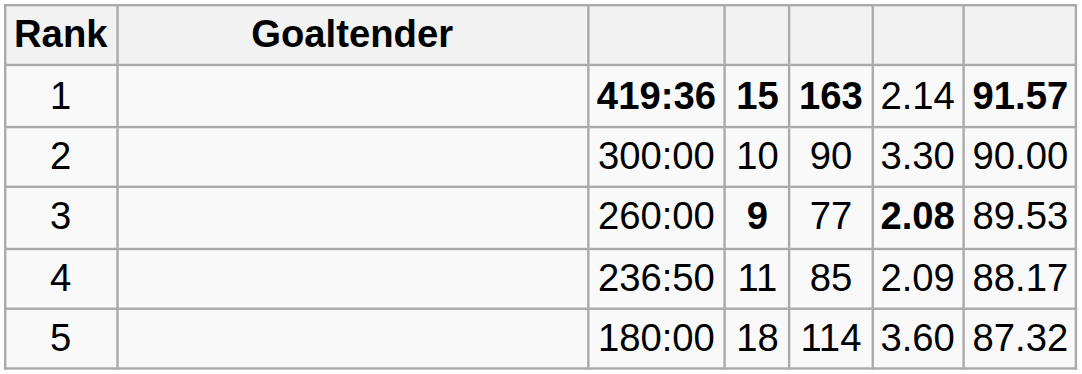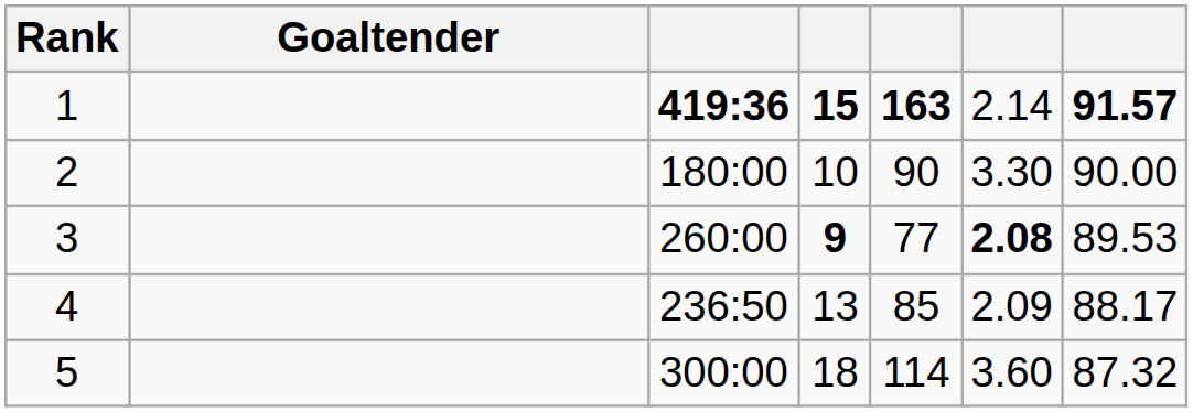2 | column 3: 300:00 -> 180:00
4 | column 4: 11 -> 13
5 | column 3: 180:00 -> 300:00
